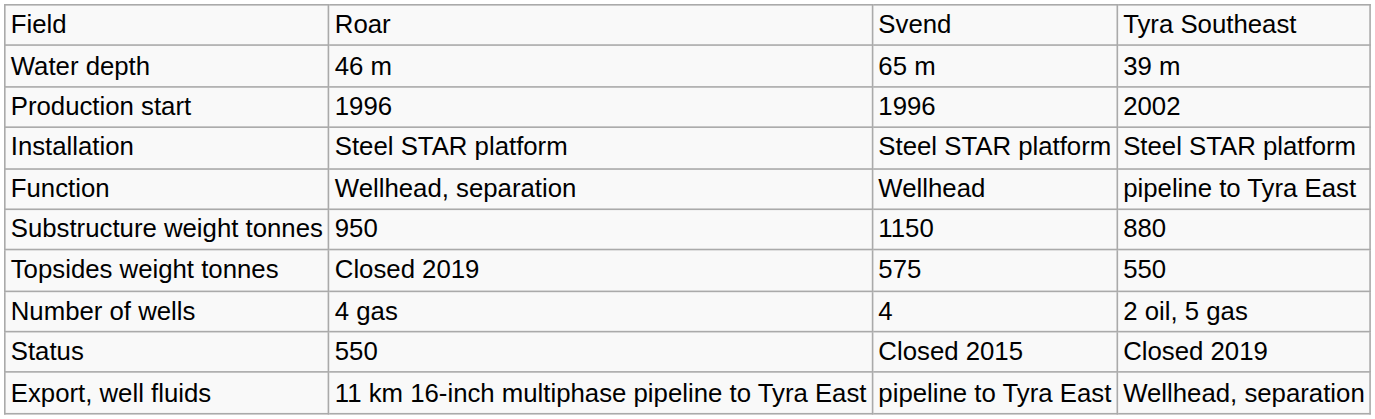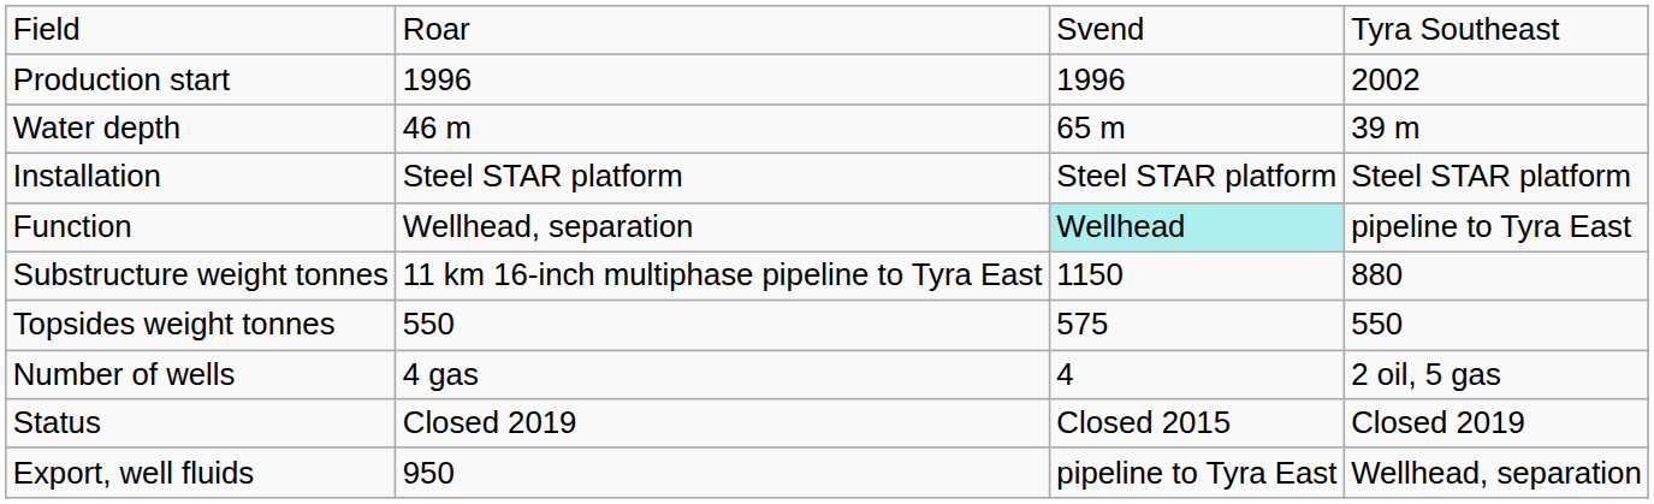rows swapped: Production start <-> Water depth
Function | column 3: no background -> paleturquoise background
Substructure weight tonnes | column 2: 950 -> 11 km 16-inch multiphase pipeline to Tyra East
Topsides weight tonnes | column 2: Closed 2019 -> 550
Status | column 2: 550 -> Closed 2019
Export, well fluids | column 2: 11 km 16-inch multiphase pipeline to Tyra East -> 950
